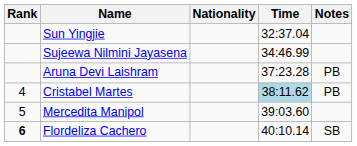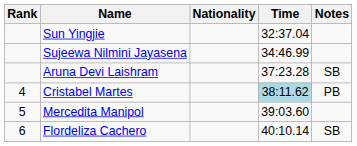Aruna Devi Laishram | Notes: PB -> SB
Flordeliza Cachero | Rank: bold -> normal
